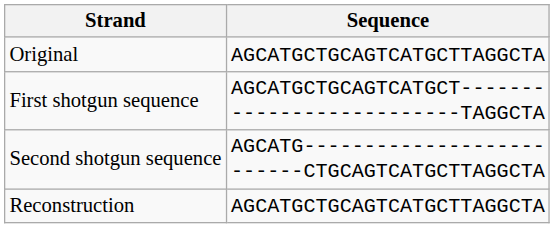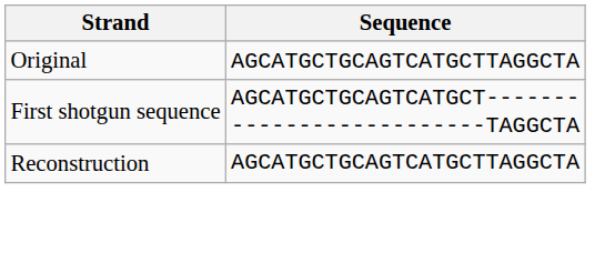- row: Second shotgun sequence | AGCATG-------------------- ------CTGCAGTCATGCTTAGGCTA
